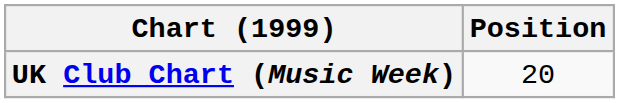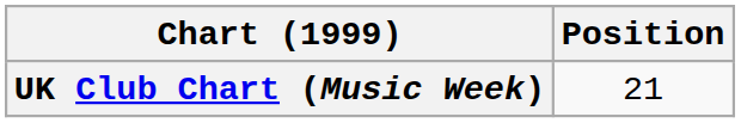UK Club Chart (Music Week) | Position: 20 -> 21
